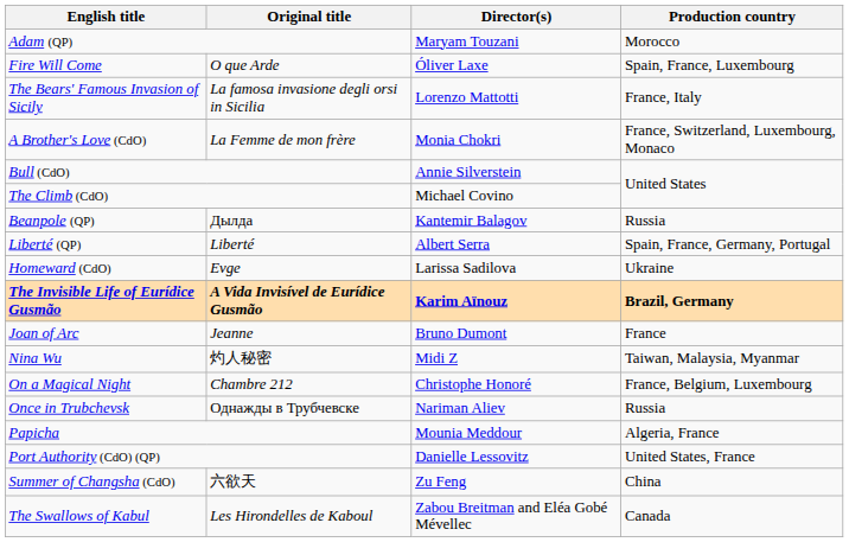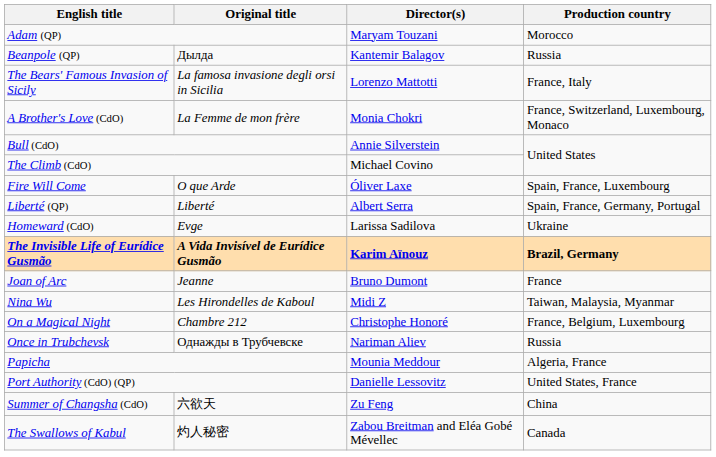rows swapped: Beanpole (QP) <-> Fire Will Come
Nina Wu | Original title: 灼人秘密 -> Les Hirondelles de Kaboul
The Swallows of Kabul | Original title: Les Hirondelles de Kaboul -> 灼人秘密
